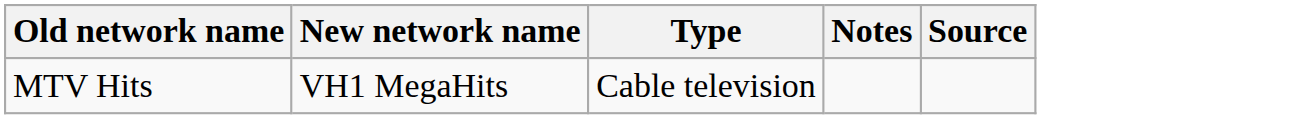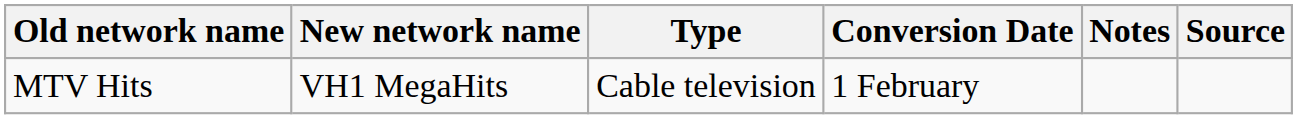+ column: Conversion Date | 1 February
